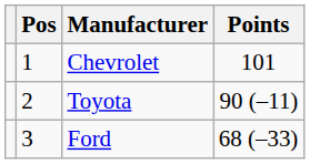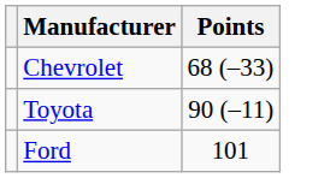- column: Pos | 1 | 2 | 3
Chevrolet | Points: 101 -> 68 (–33)
Ford | Points: 68 (–33) -> 101
